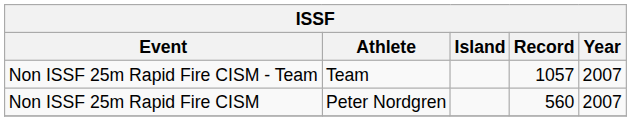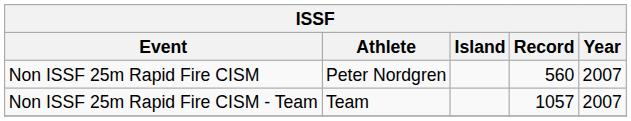rows swapped: Non ISSF 25m Rapid Fire CISM <-> Non ISSF 25m Rapid Fire CISM - Team
